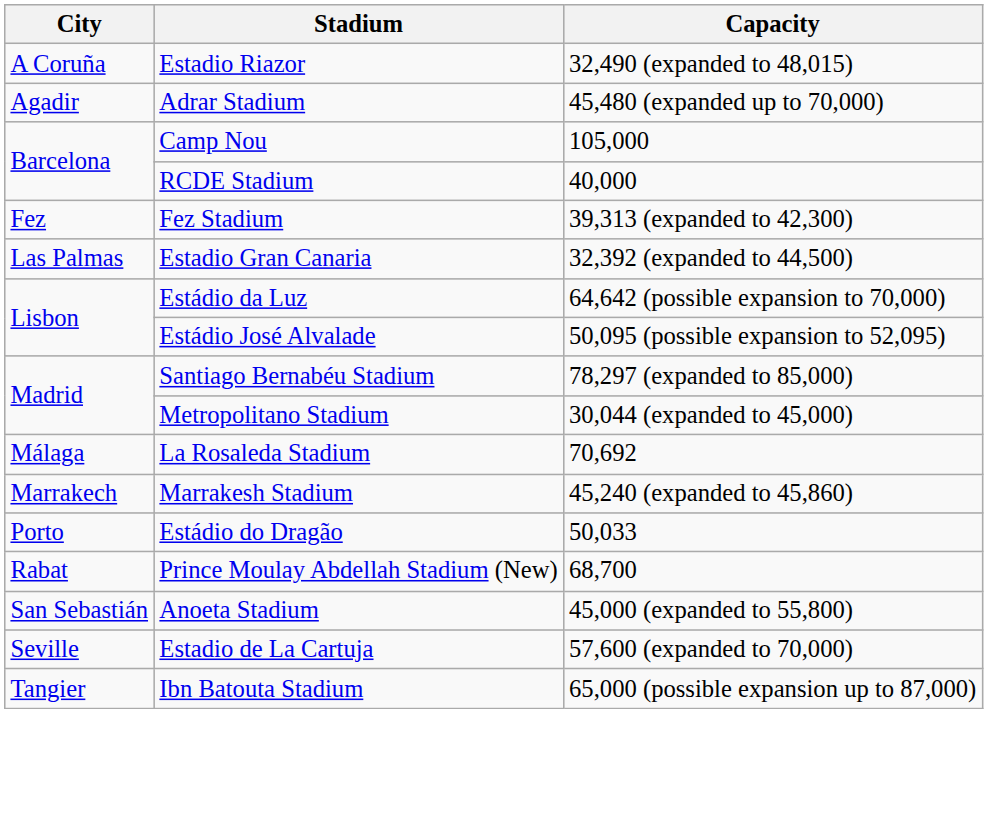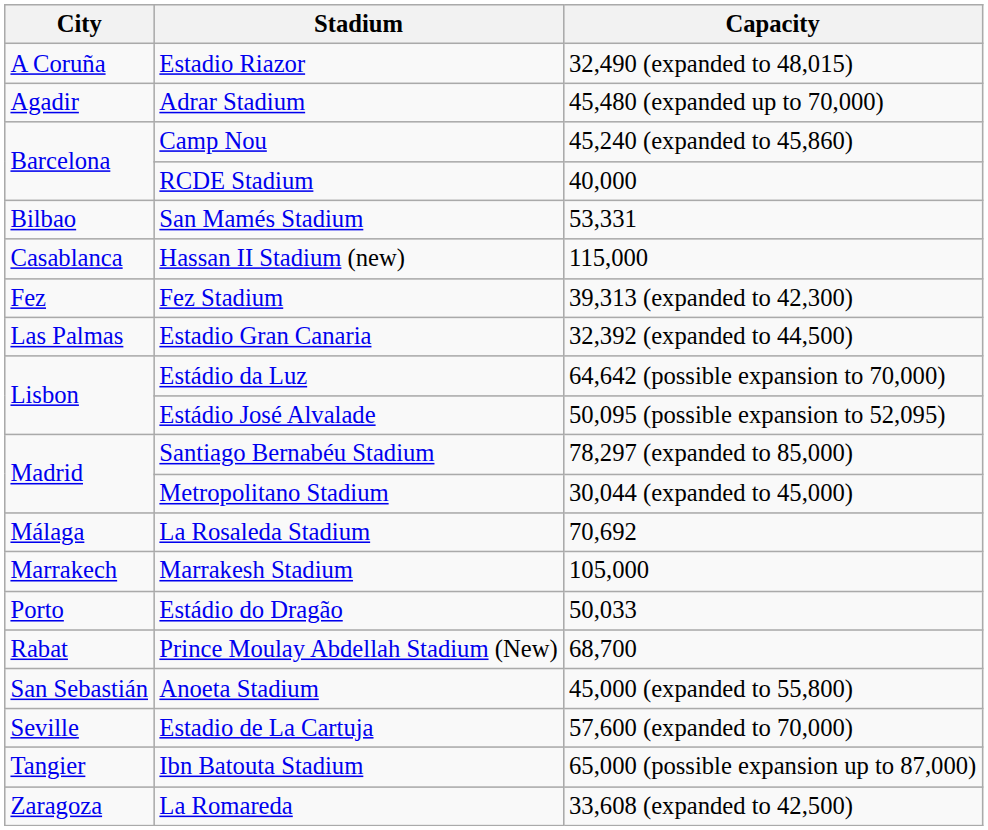Camp Nou | Capacity: 105,000 -> 45,240 (expanded to 45,860)
+ row: Bilbao | San Mamés Stadium | 53,331
+ row: Casablanca | Hassan II Stadium (new) | 115,000
Marrakesh Stadium | Capacity: 45,240 (expanded to 45,860) -> 105,000
+ row: Zaragoza | La Romareda | 33,608 (expanded to 42,500)
